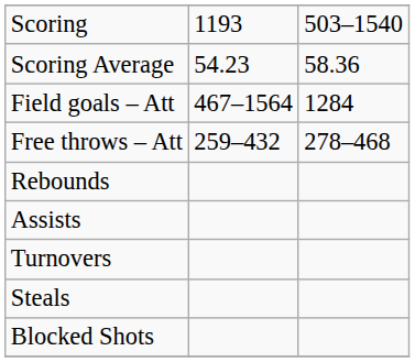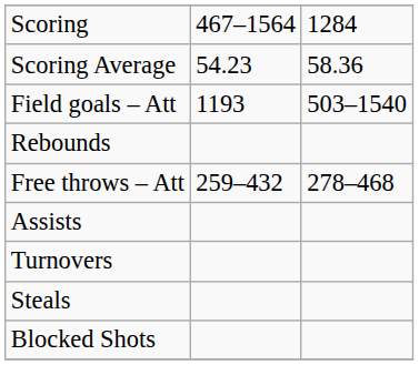Scoring | column 2: 1193 -> 467–1564
Scoring | column 3: 503–1540 -> 1284
Field goals – Att | column 2: 467–1564 -> 1193
Field goals – Att | column 3: 1284 -> 503–1540
rows swapped: Free throws – Att <-> Rebounds
